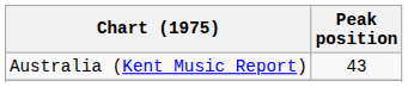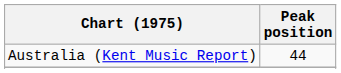Australia (Kent Music Report) | Peak position: 43 -> 44
